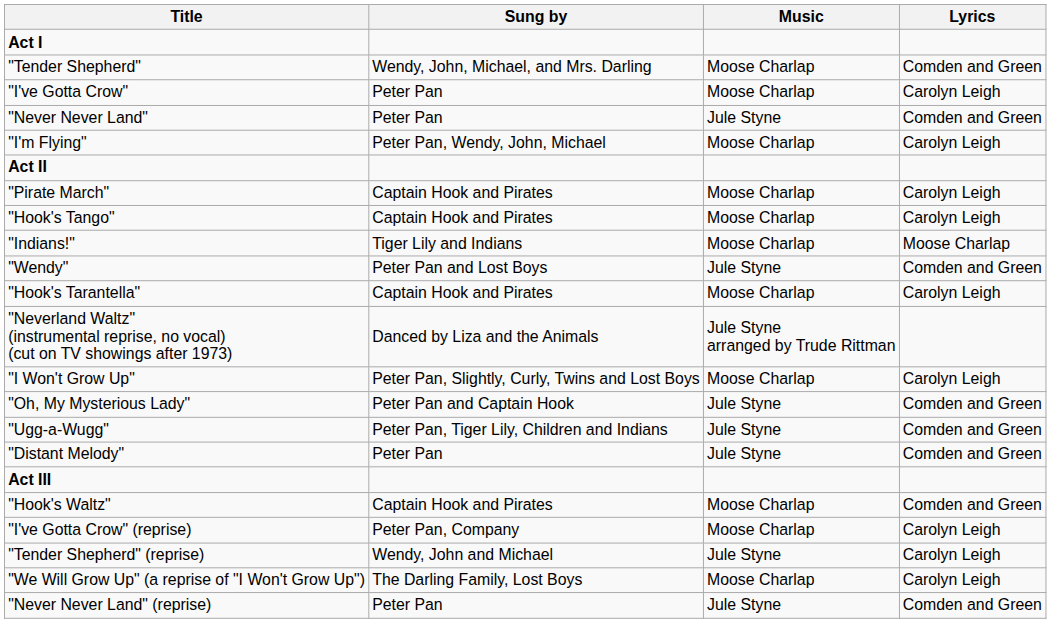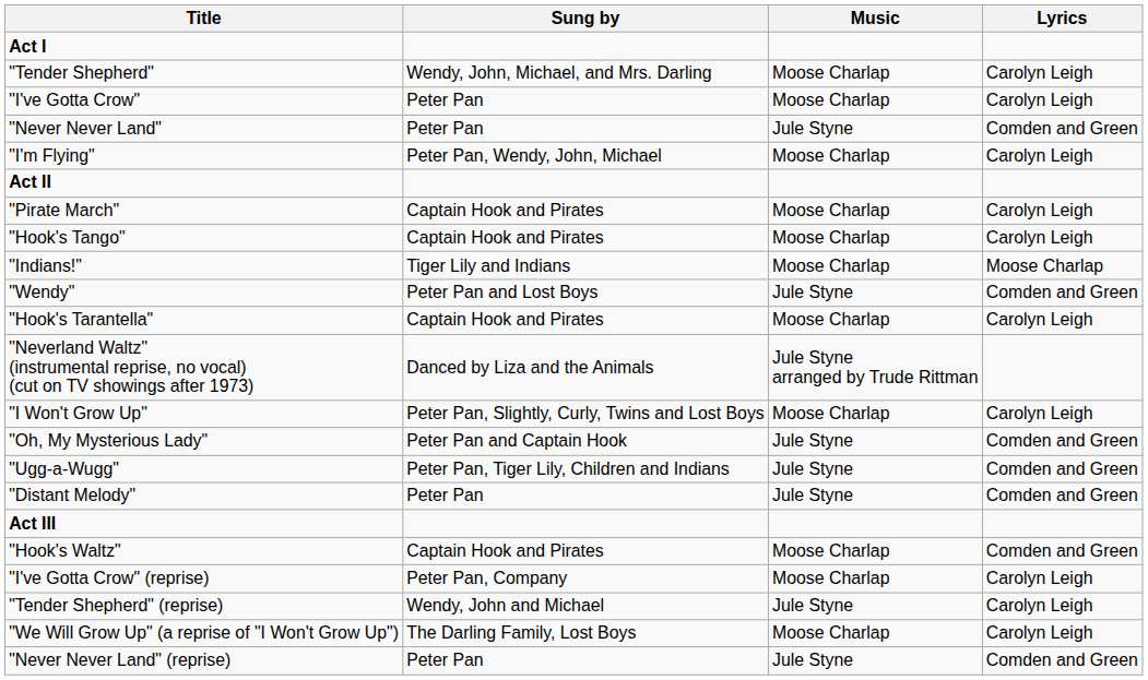"Tender Shepherd" | Lyrics: Comden and Green -> Carolyn Leigh
